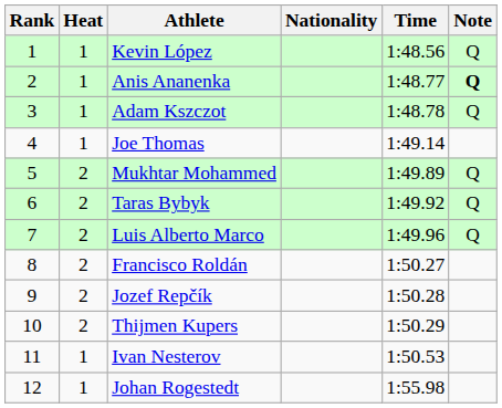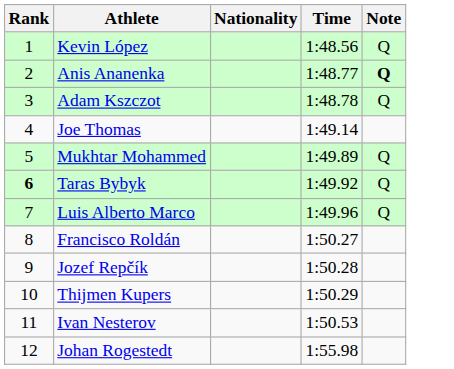- column: Heat | 1 | 1 | 1 | 1 | 2 | 2 | 2 | 2 | 2 | 2 | 1 | 1
Taras Bybyk | Rank: normal -> bold
